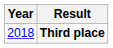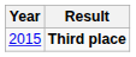Third place | Year: 2018 -> 2015
